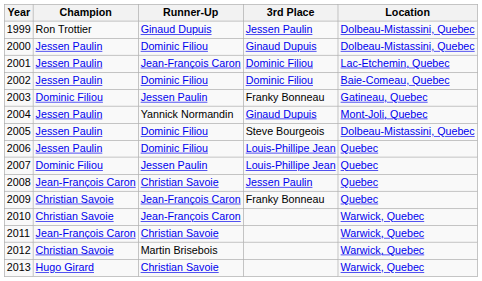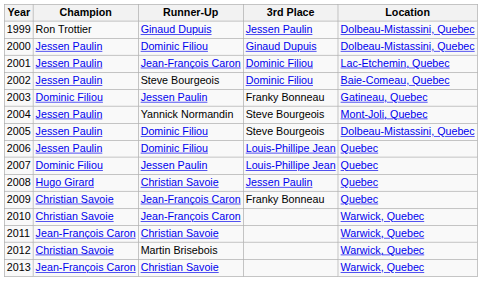2002 | Runner-Up: Dominic Filiou -> Steve Bourgeois
2004 | 3rd Place: Ginaud Dupuis -> Steve Bourgeois
2008 | Champion: Jean-François Caron -> Hugo Girard
2013 | Champion: Hugo Girard -> Jean-François Caron
